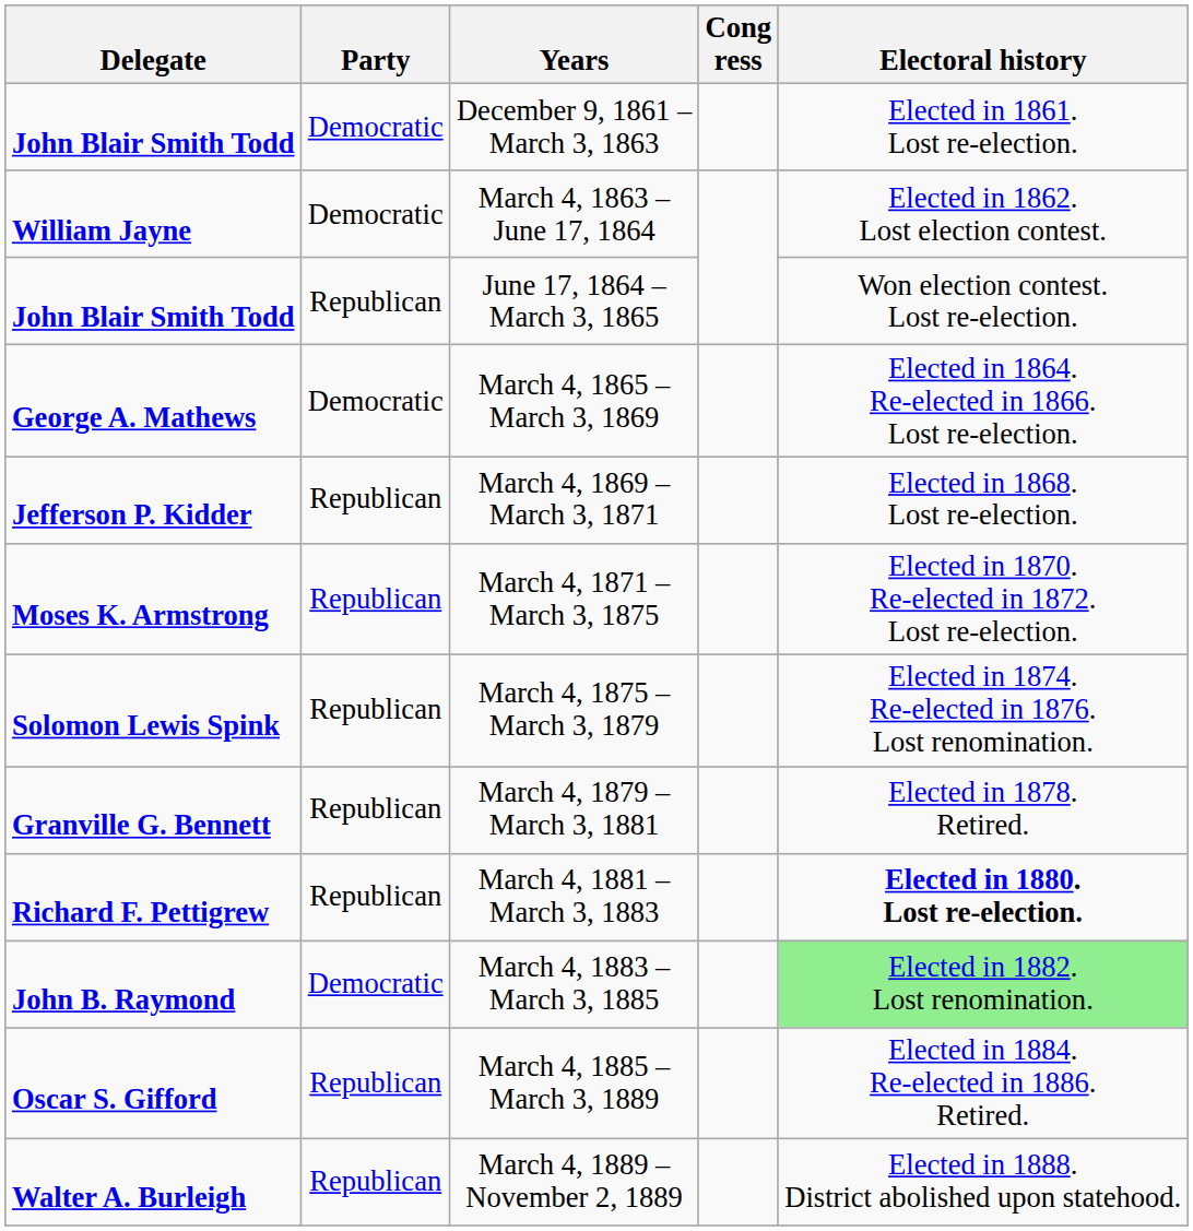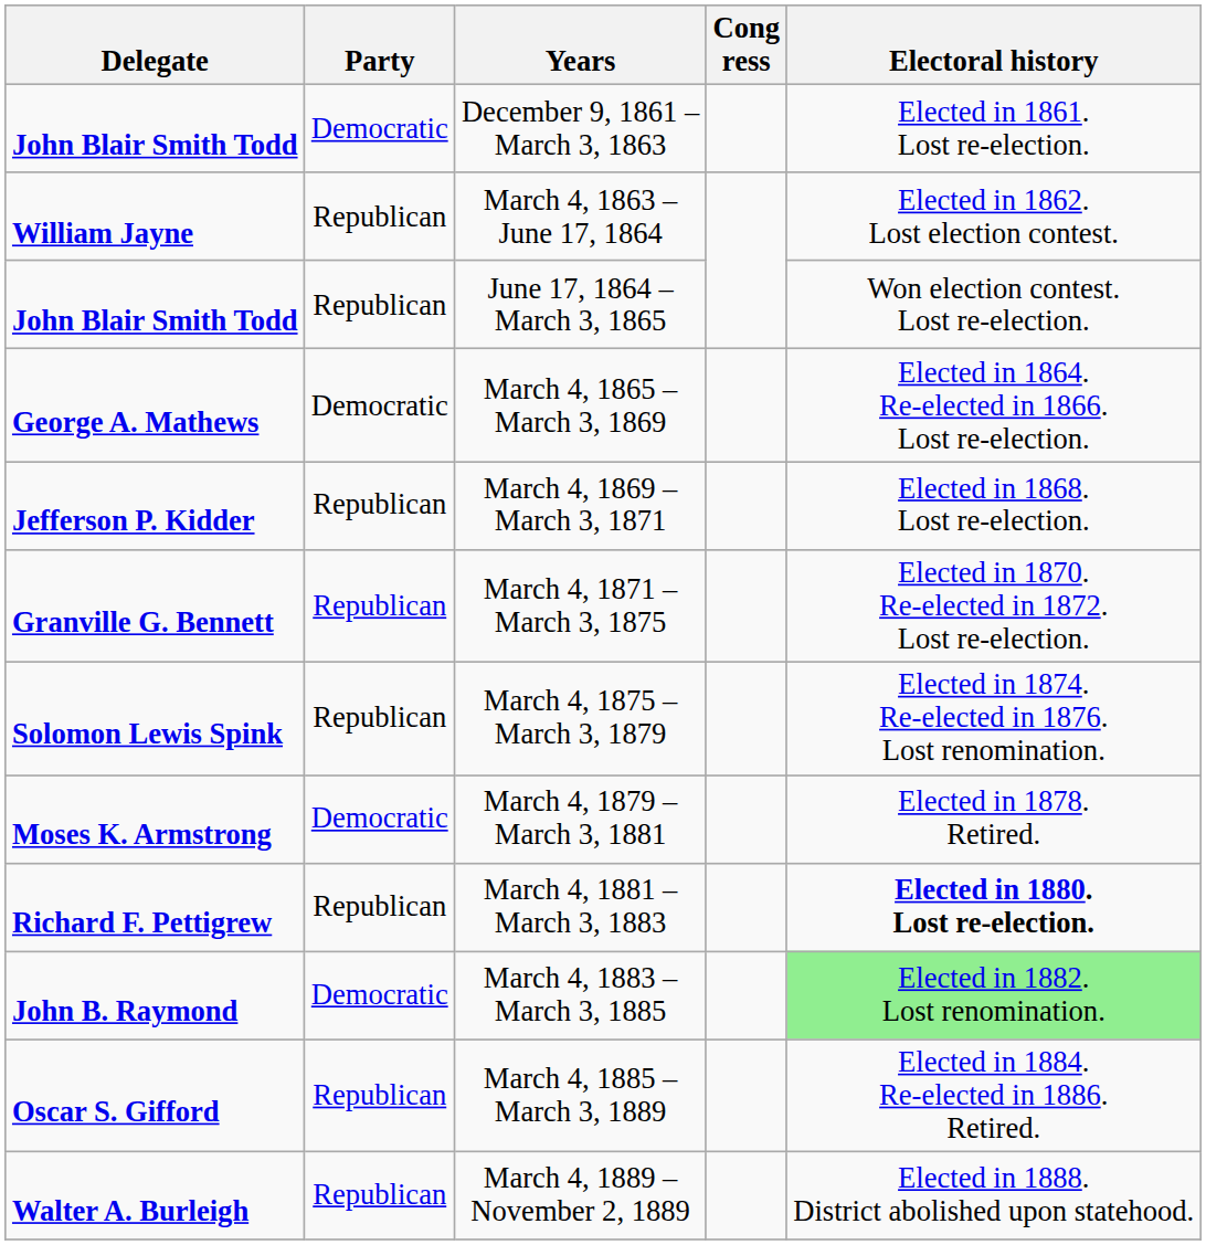March 4, 1863 – June 17, 1864 | Party: Democratic -> Republican
March 4, 1871 – March 3, 1875 | Delegate: Moses K. Armstrong -> Granville G. Bennett
March 4, 1879 – March 3, 1881 | Delegate: Granville G. Bennett -> Moses K. Armstrong
March 4, 1879 – March 3, 1881 | Party: Republican -> Democratic
